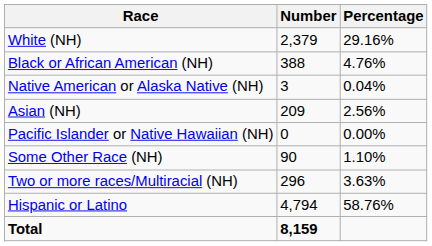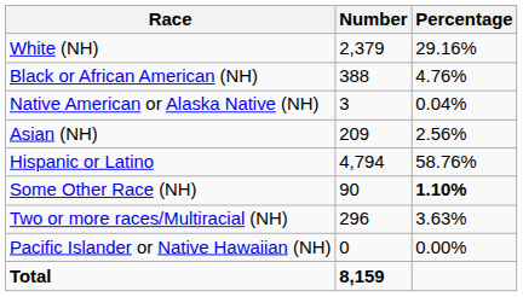rows swapped: Pacific Islander or Native Hawaiian (NH) <-> Hispanic or Latino
Some Other Race (NH) | Percentage: normal -> bold
